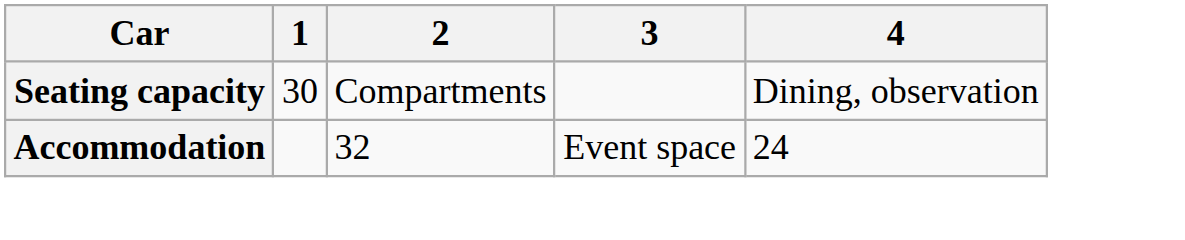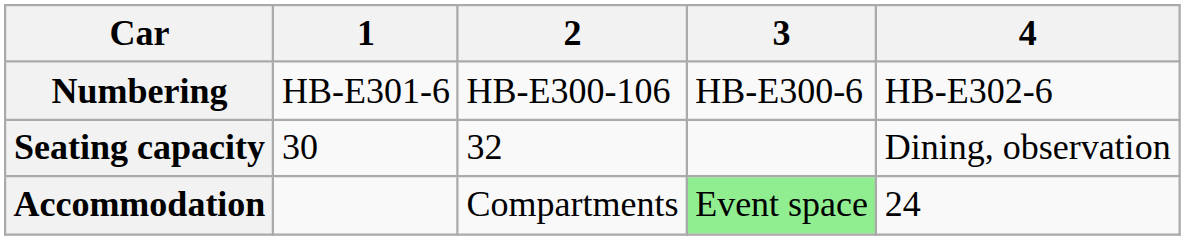+ row: Numbering | HB-E301-6 | HB-E300-106 | HB-E300-6 | HB-E302-6
Seating capacity | 2: Compartments -> 32
Accommodation | 2: 32 -> Compartments
Accommodation | 3: no background -> lightgreen background
